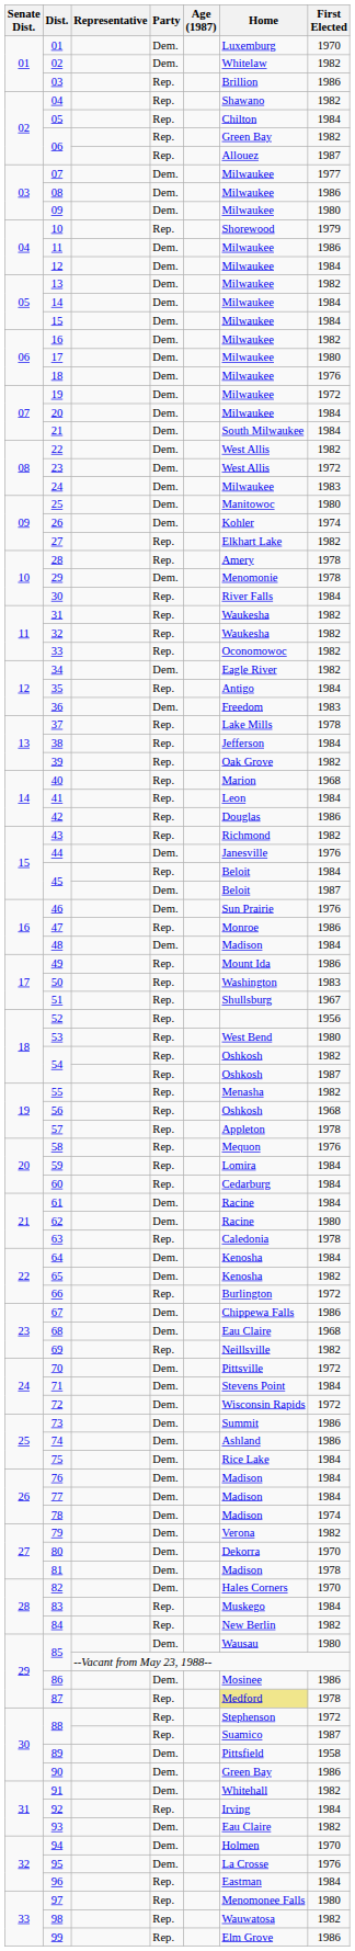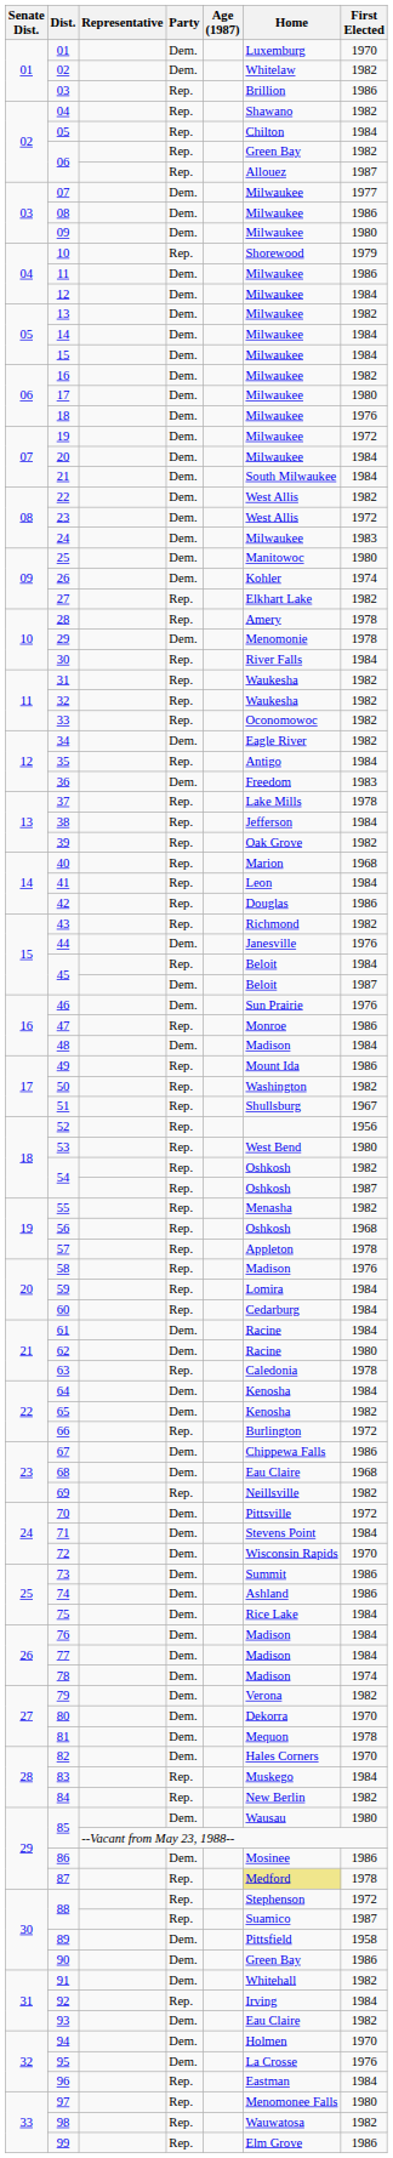50 | First Elected: 1983 -> 1982
58 | Home: Mequon -> Madison
72 | First Elected: 1972 -> 1970
81 | Home: Madison -> Mequon
